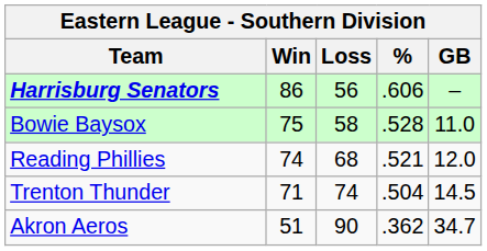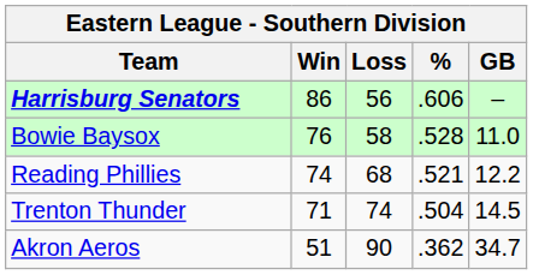Bowie Baysox | Win: 75 -> 76
Reading Phillies | GB: 12.0 -> 12.2
